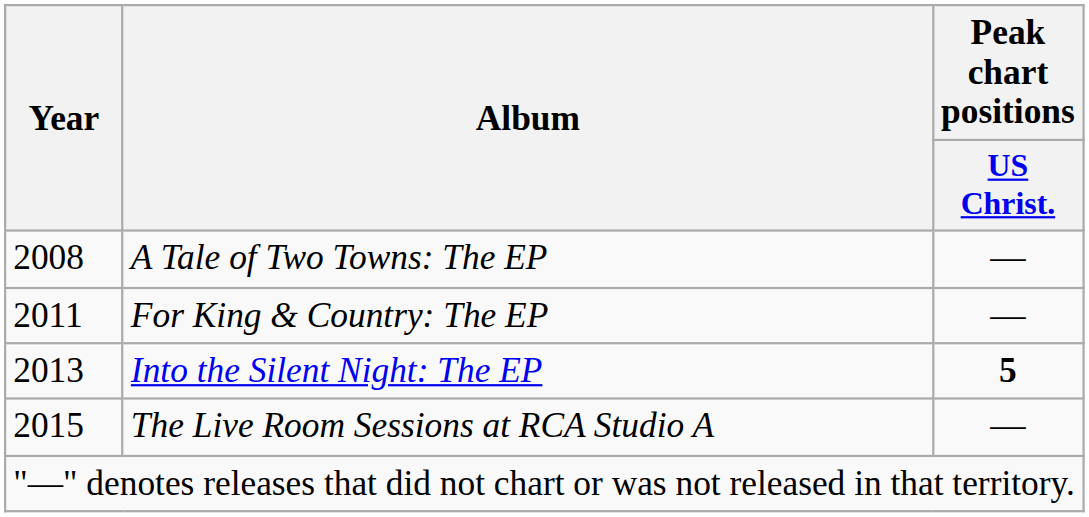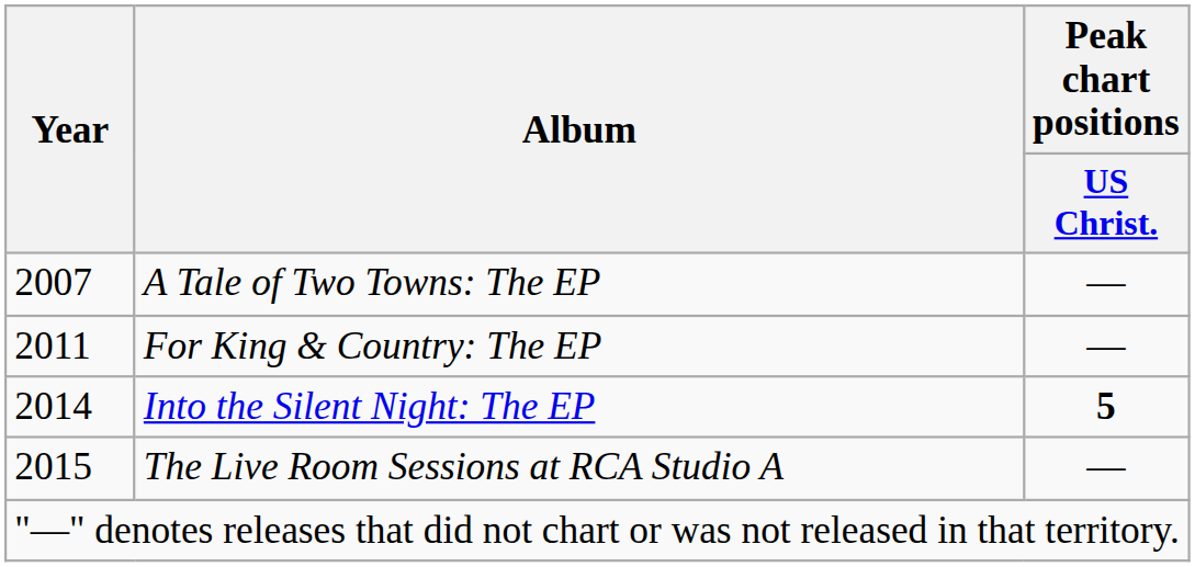A Tale of Two Towns: The EP | Year: 2008 -> 2007
Into the Silent Night: The EP | Year: 2013 -> 2014
